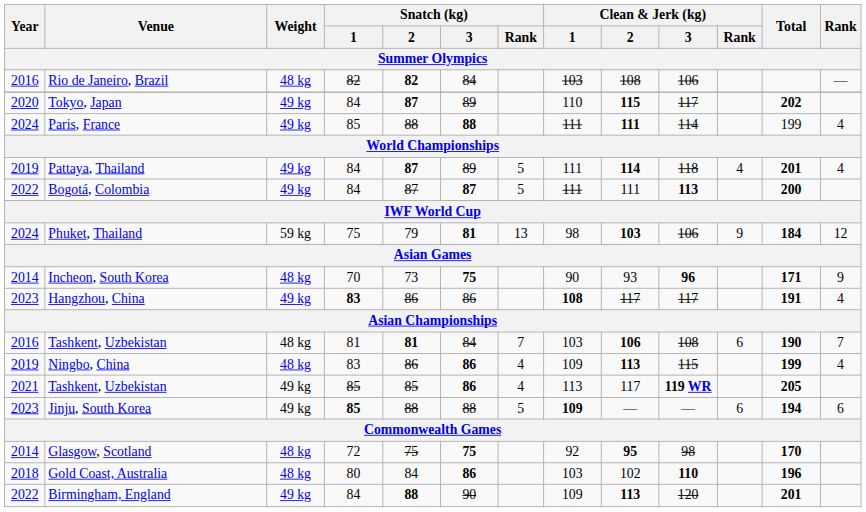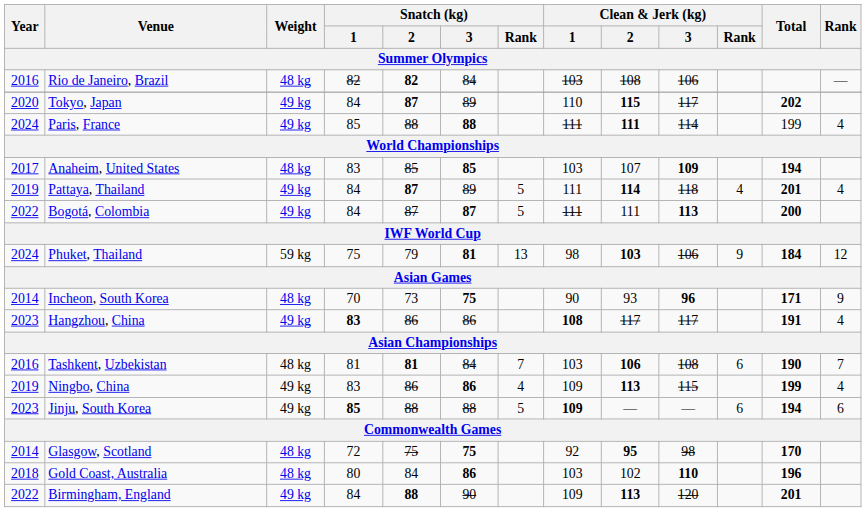+ row: 2017 | Anaheim, United States | 48 kg | 83 | 85 | 85 | 103 | 107 | 109 | 194
Ningbo, China | Weight: 48 kg -> 49 kg
- row: 2021 | Tashkent, Uzbekistan | 49 kg | 85 | 85 | 86 | 4 | 113 | 117 | 119 WR | 205
